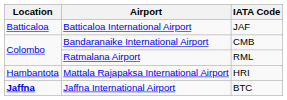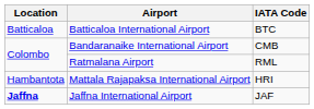Batticaloa International Airport | IATA Code: JAF -> BTC
Jaffna International Airport | IATA Code: BTC -> JAF
